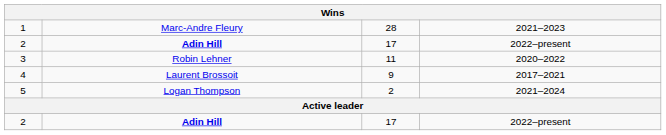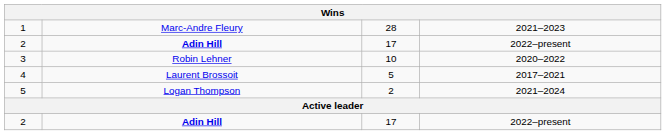3 | column 3: 11 -> 10
4 | column 3: 9 -> 5
